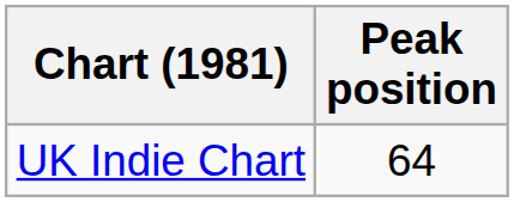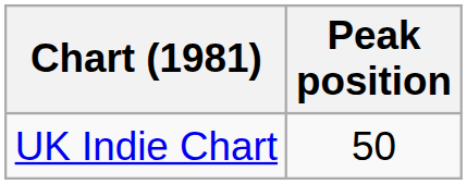UK Indie Chart | Peak position: 64 -> 50
